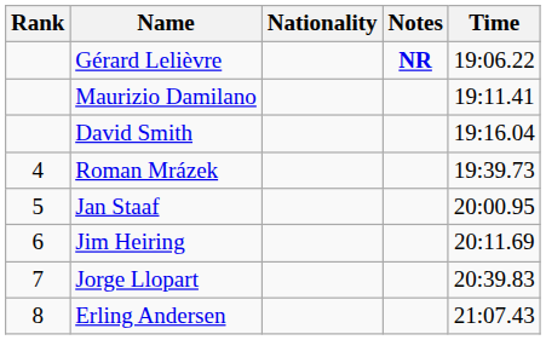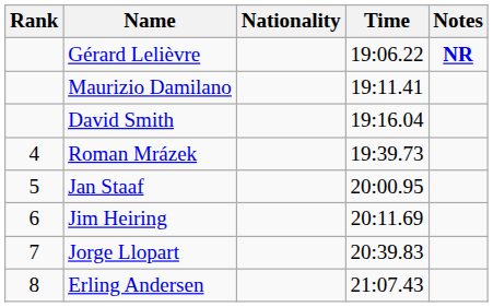columns swapped: Time <-> Notes
